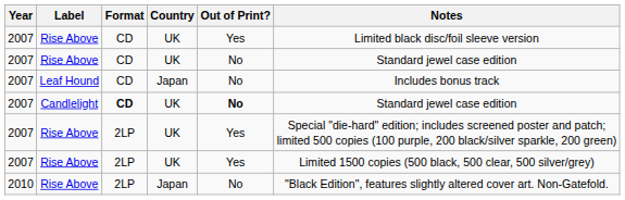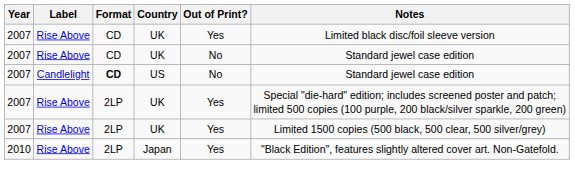- row: 2007 | Leaf Hound | CD | Japan | No | Includes bonus track
Candlelight | Country: UK -> US
Candlelight | Out of Print?: bold -> normal
2010 / Rise Above | Out of Print?: No -> Yes
